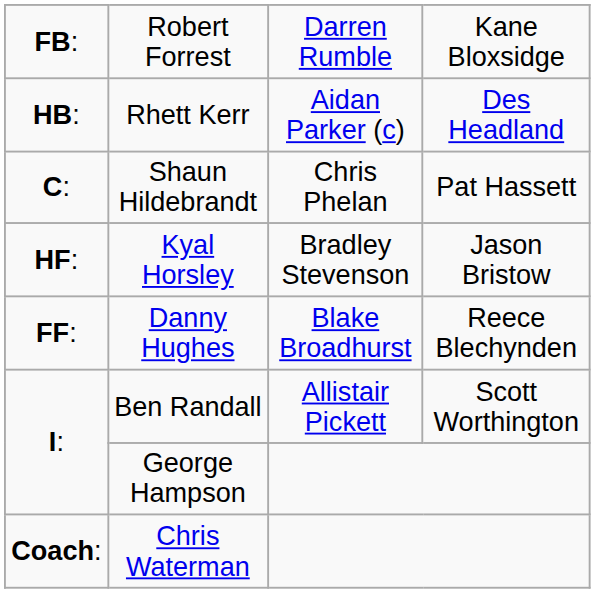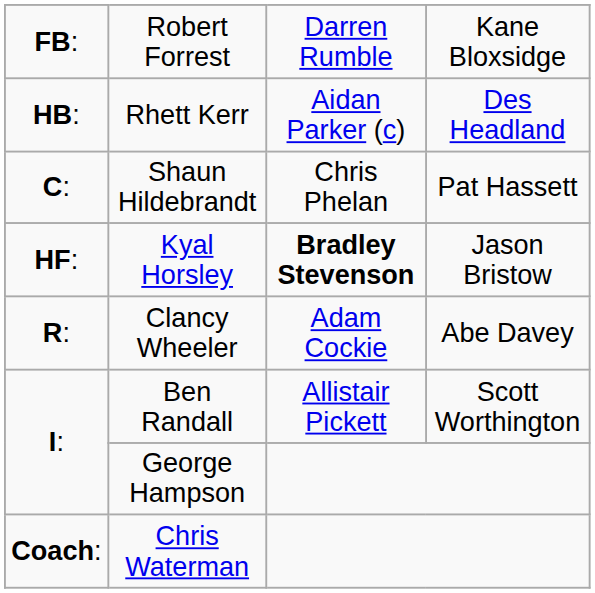Kyal Horsley | column 3: normal -> bold
- row: FF: | Danny Hughes | Blake Broadhurst | Reece Blechynden
+ row: R: | Clancy Wheeler | Adam Cockie | Abe Davey
